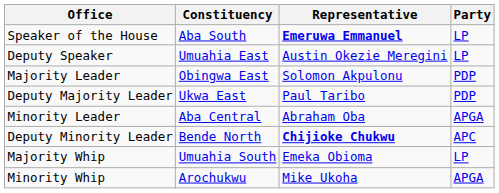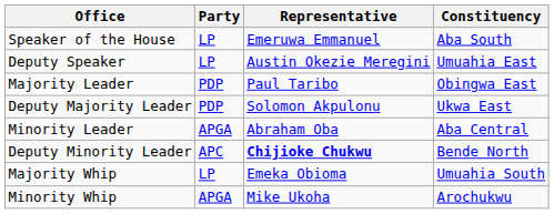columns swapped: Constituency <-> Party
Speaker of the House | Representative: bold -> normal
Majority Leader | Representative: Solomon Akpulonu -> Paul Taribo
Deputy Majority Leader | Representative: Paul Taribo -> Solomon Akpulonu
